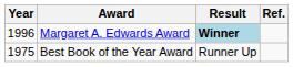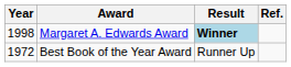Margaret A. Edwards Award | Year: 1996 -> 1998
Best Book of the Year Award | Year: 1975 -> 1972
